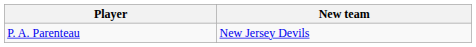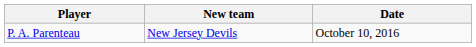+ column: Date | October 10, 2016
